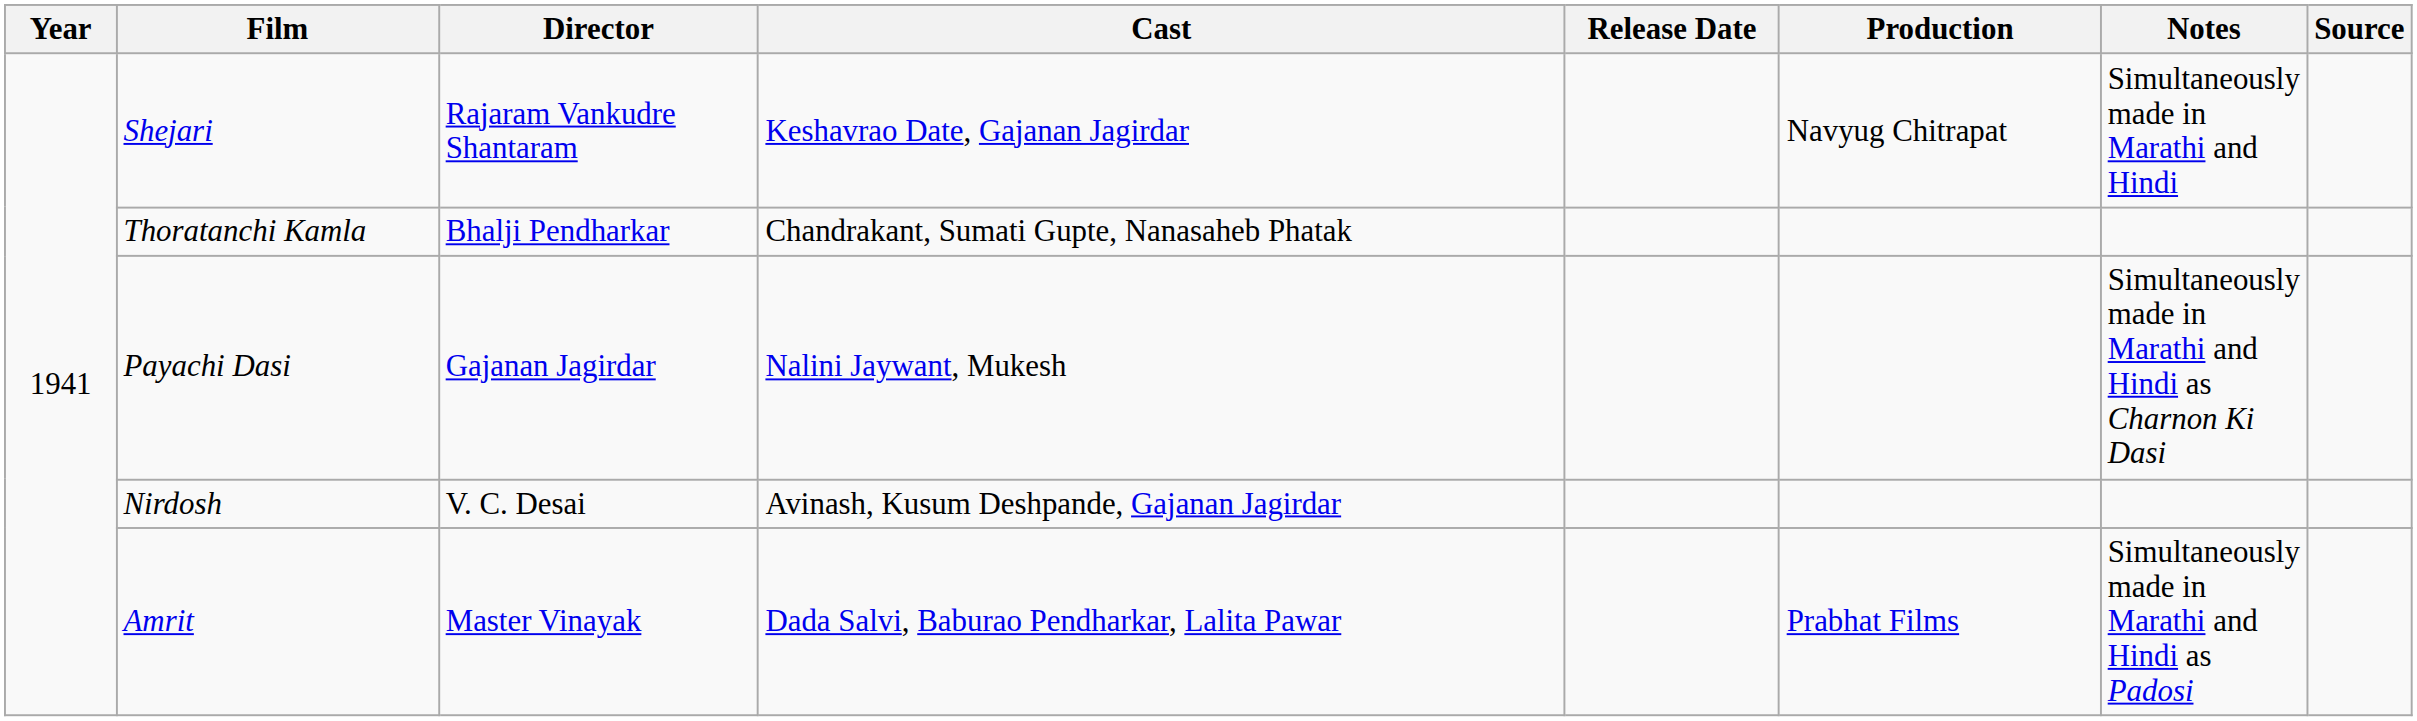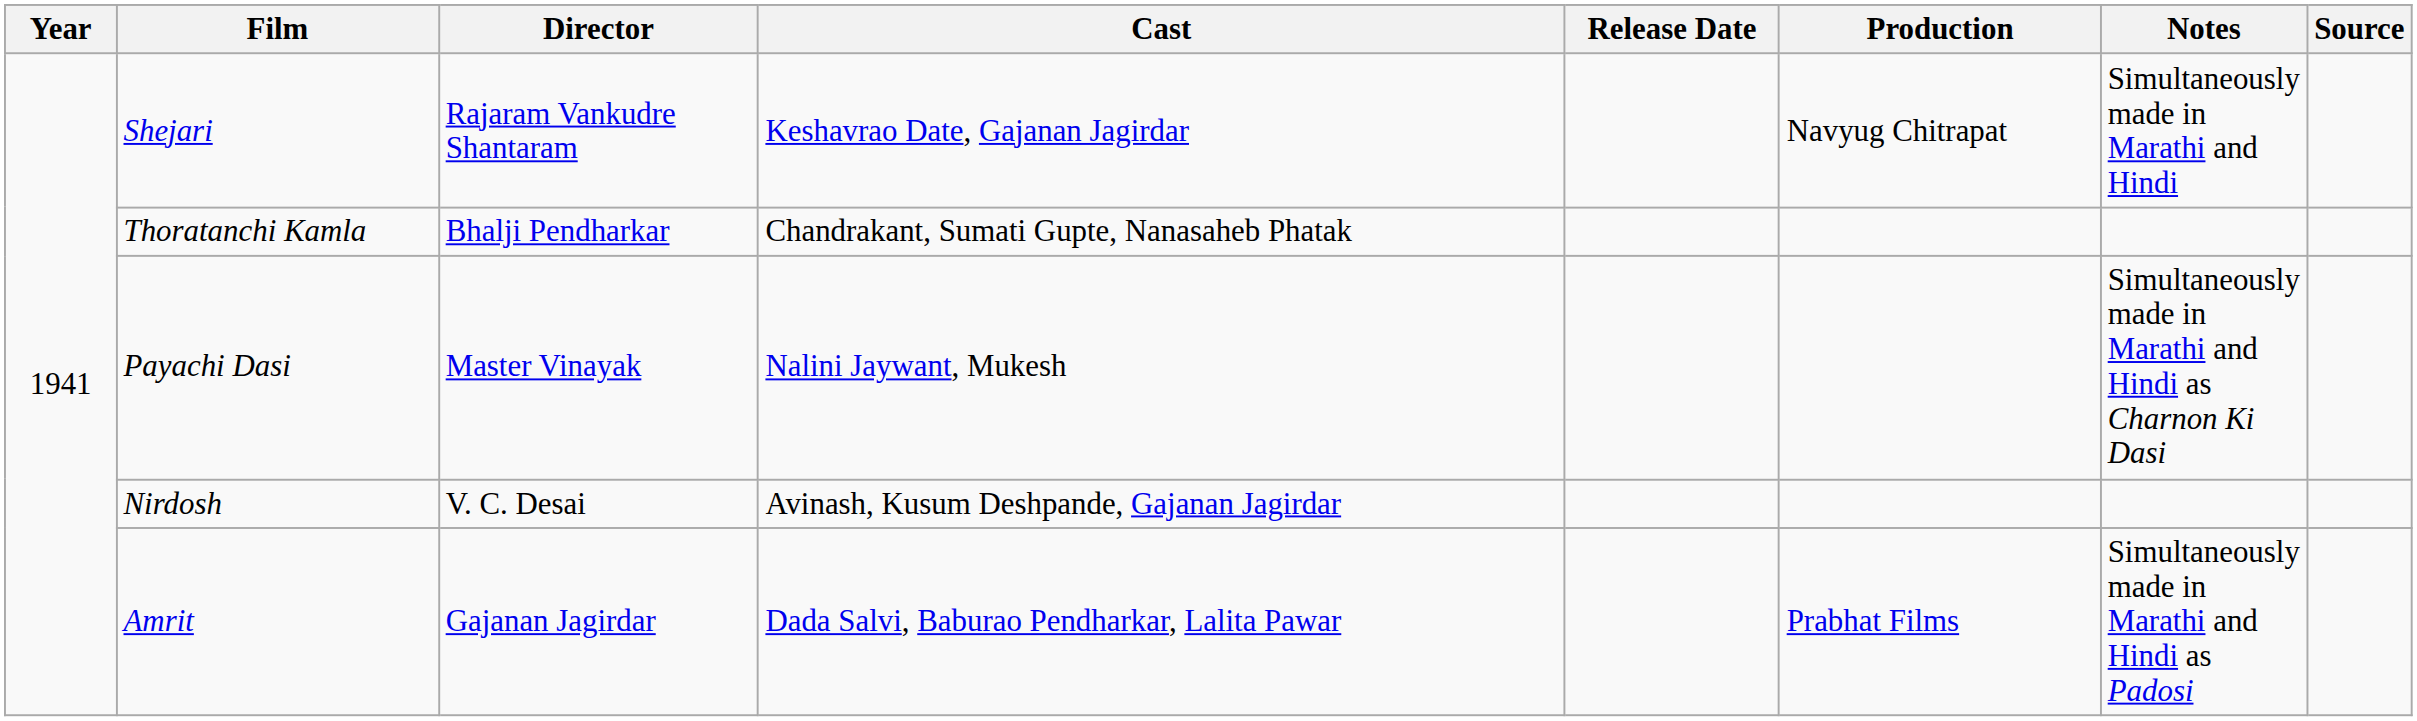Payachi Dasi | Director: Gajanan Jagirdar -> Master Vinayak
Amrit | Director: Master Vinayak -> Gajanan Jagirdar
